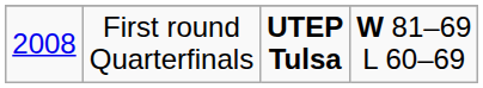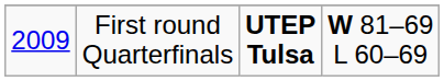First round Quarterfinals | column 1: 2008 -> 2009
